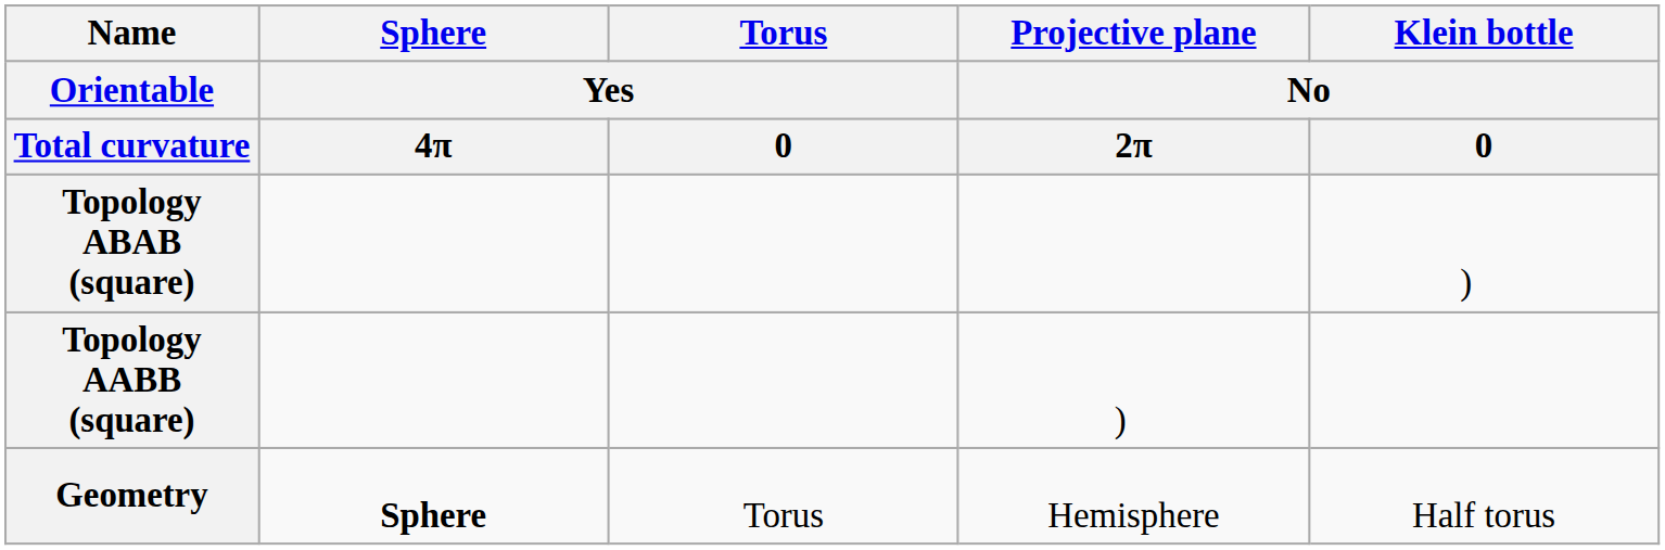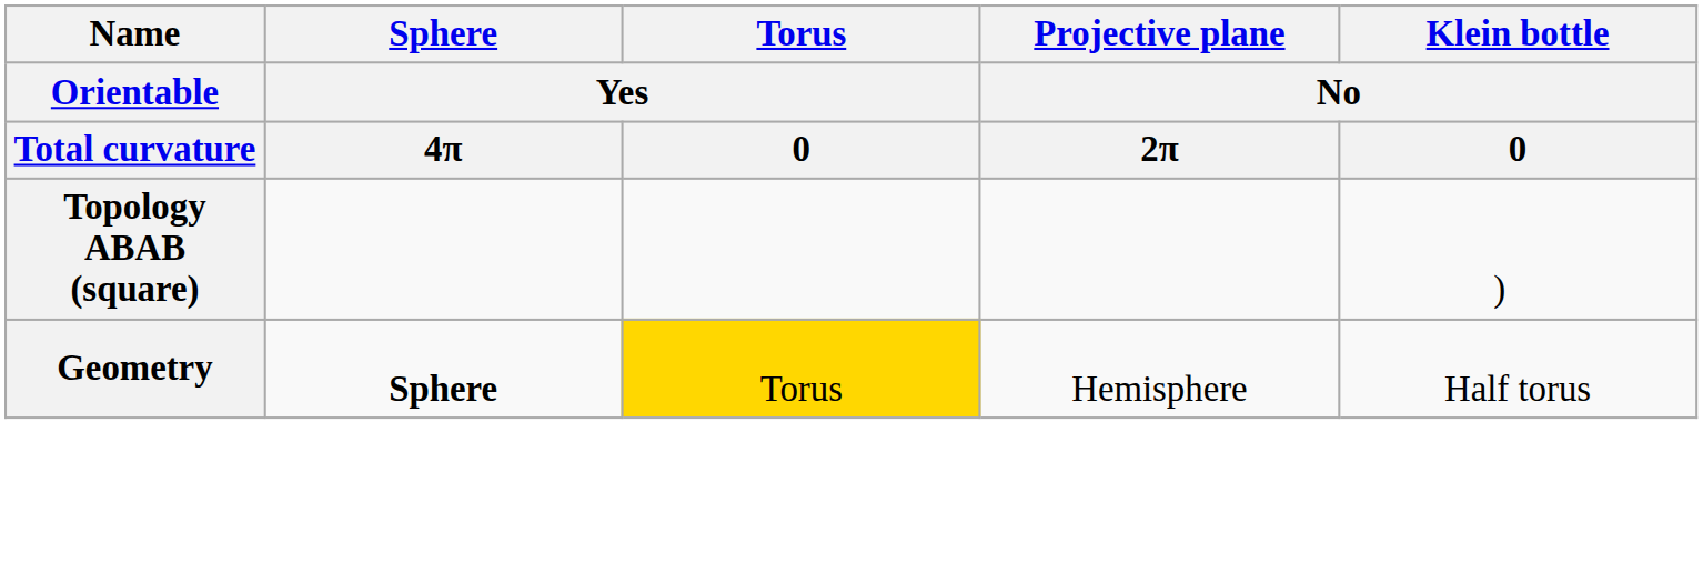- row: Topology AABB (square) | )
Geometry | Torus / Yes / 0: no background -> gold background
